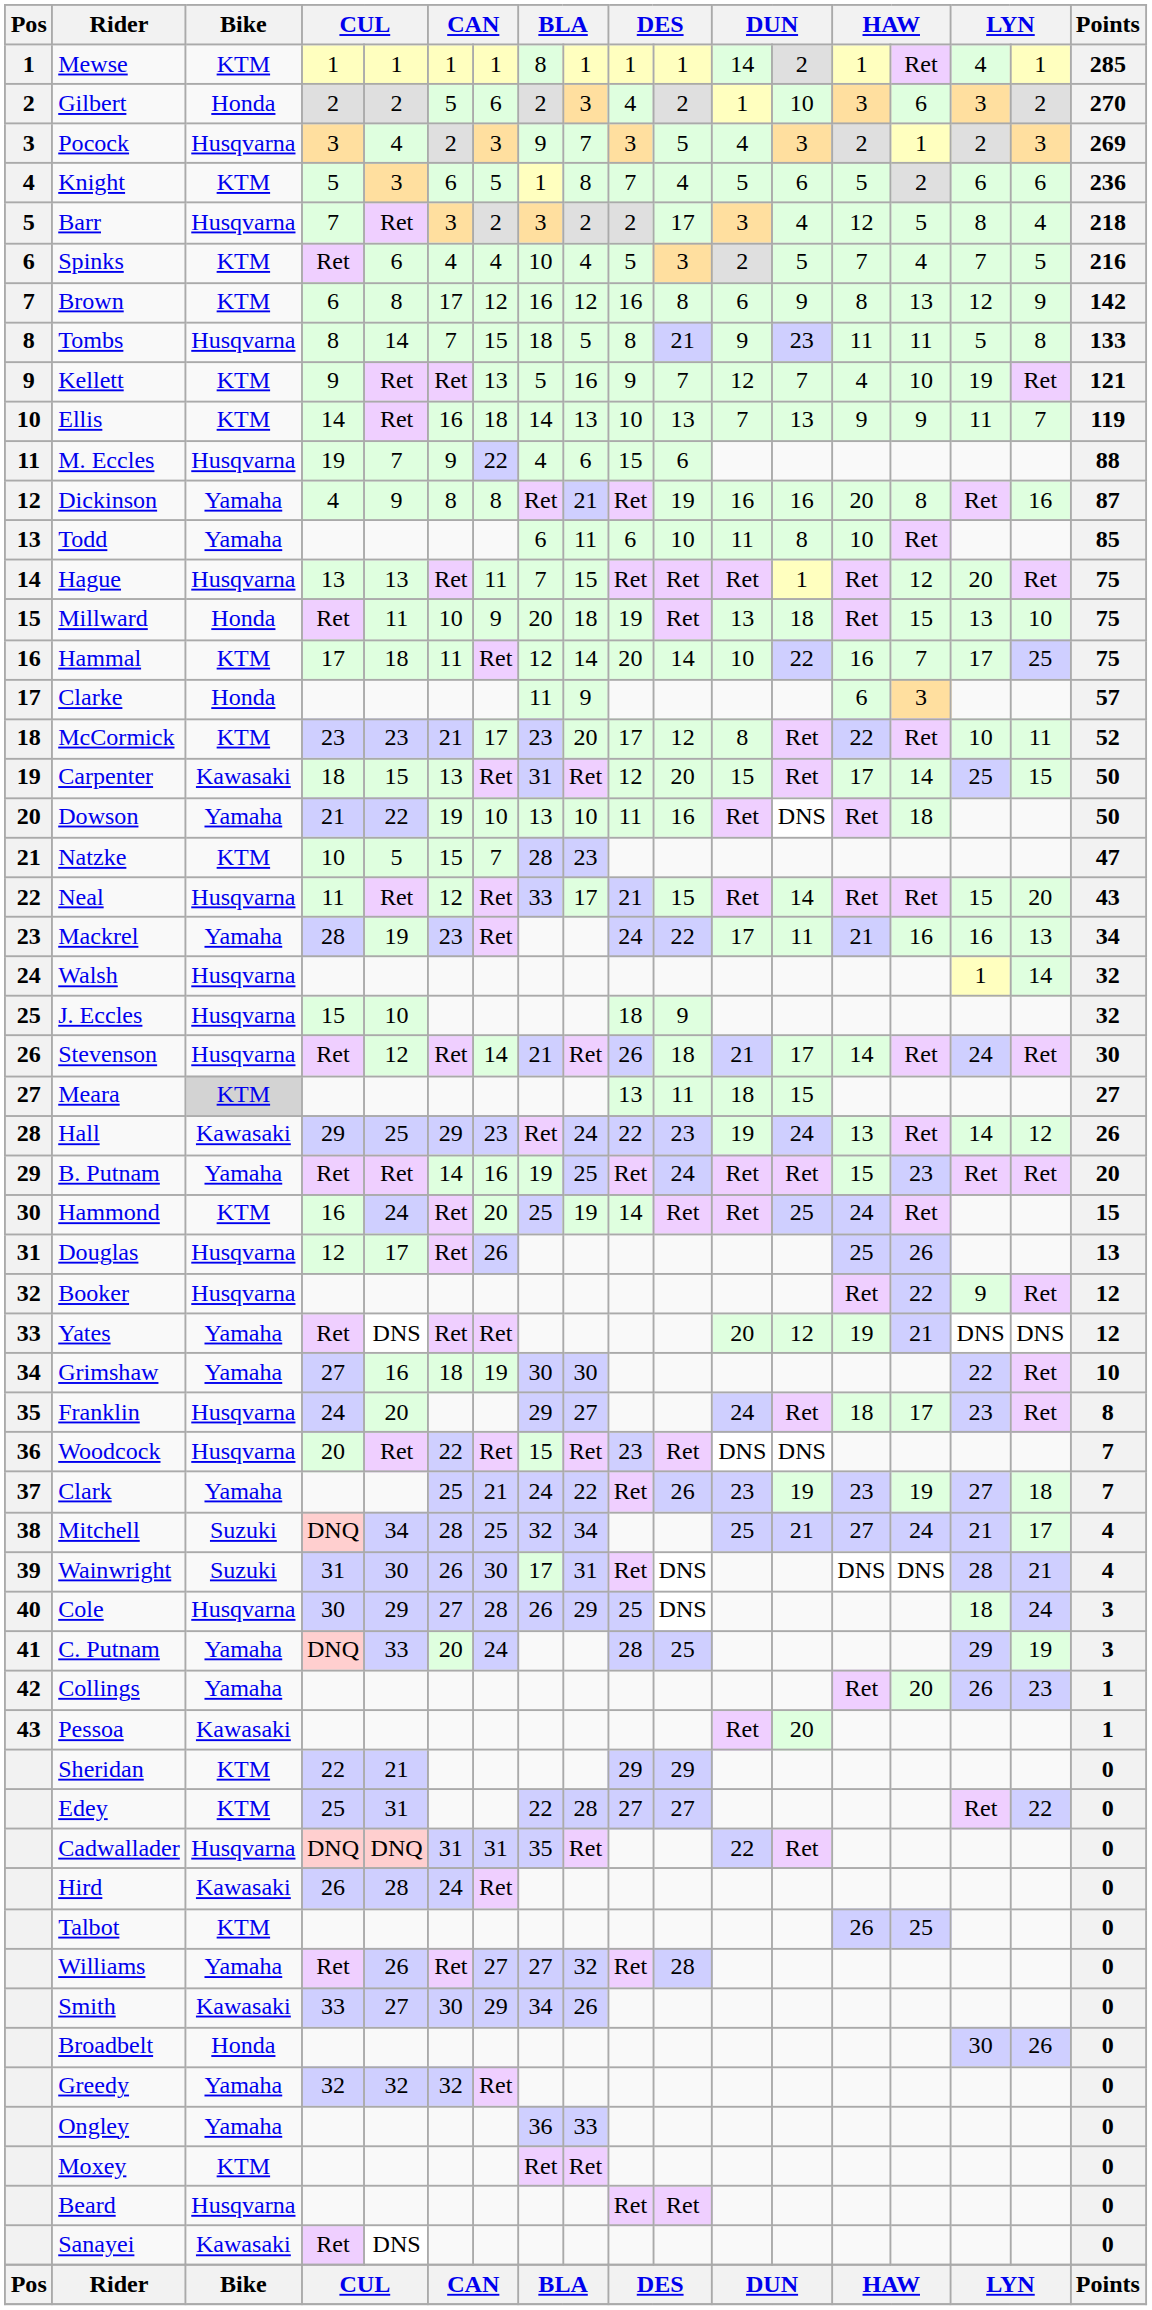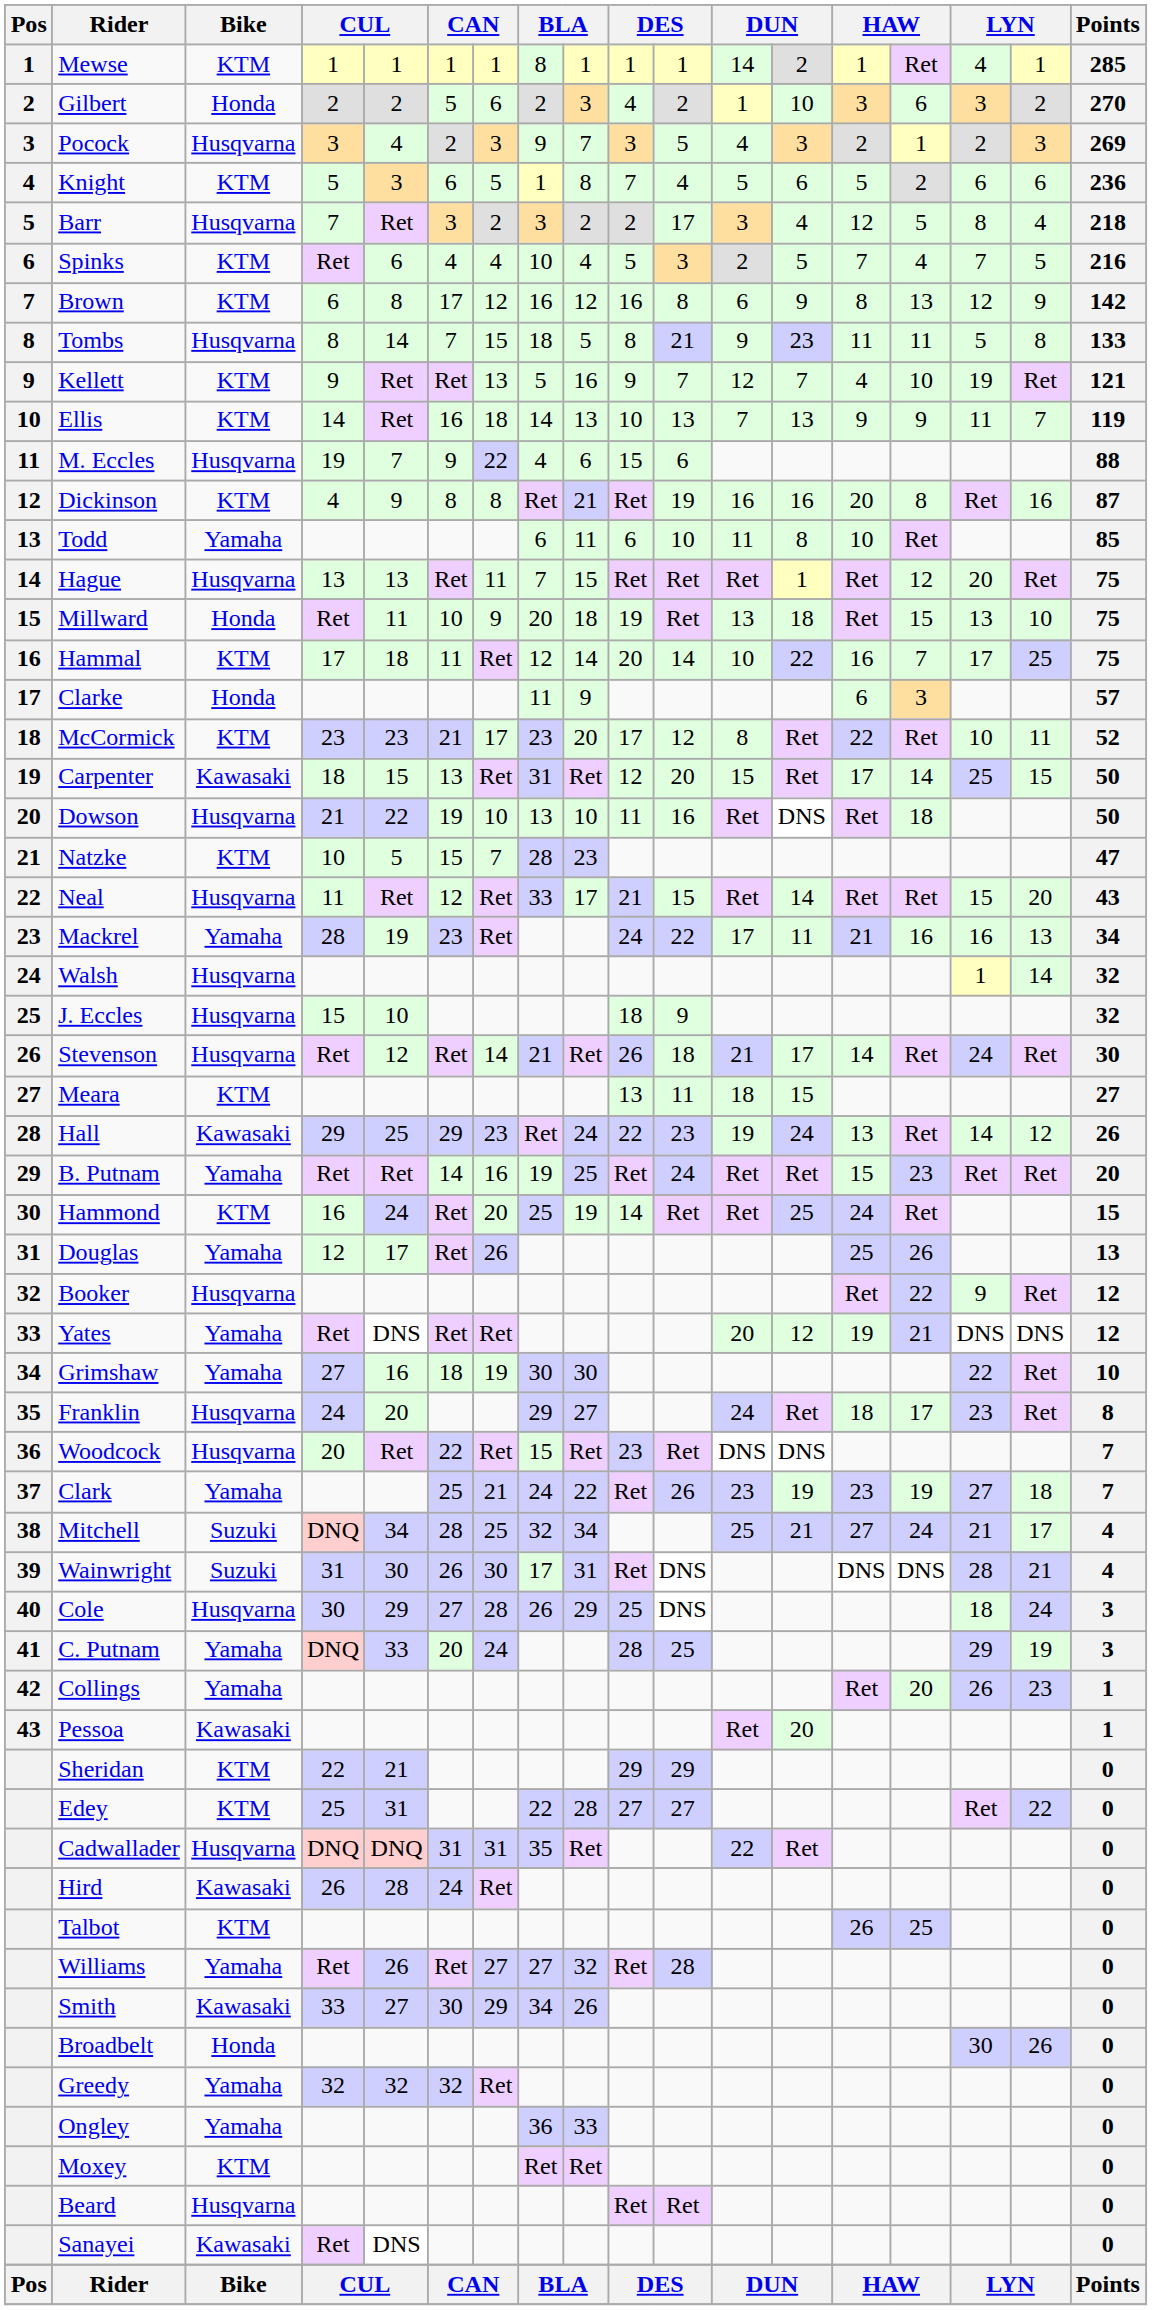Dickinson | Bike: Yamaha -> KTM
Dowson | Bike: Yamaha -> Husqvarna
Meara | Bike: lightgrey background -> no background
Douglas | Bike: Husqvarna -> Yamaha
